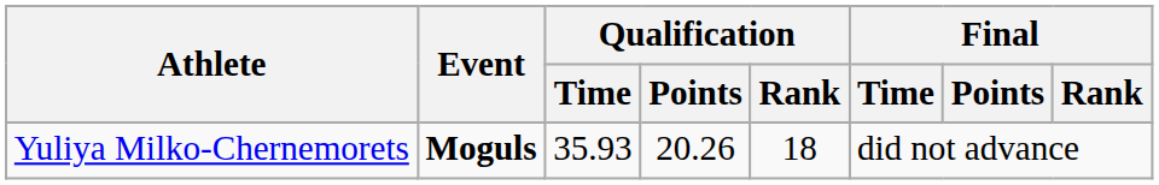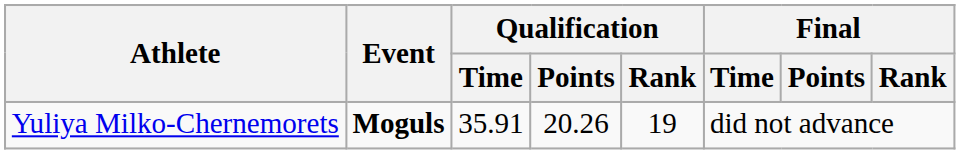Yuliya Milko-Chernemorets | Qualification / Time: 35.93 -> 35.91
Yuliya Milko-Chernemorets | Qualification / Rank: 18 -> 19
